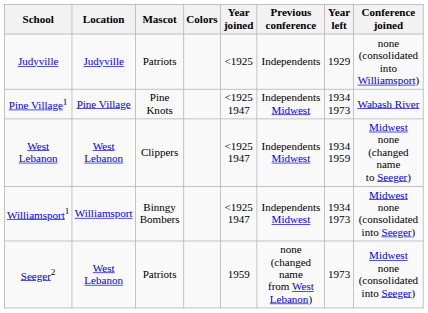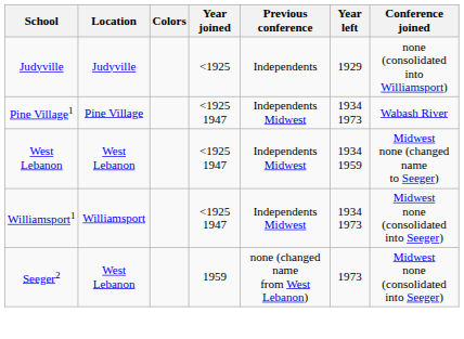- column: Mascot | Patriots | Pine Knots | Clippers | Binngy Bombers | Patriots
